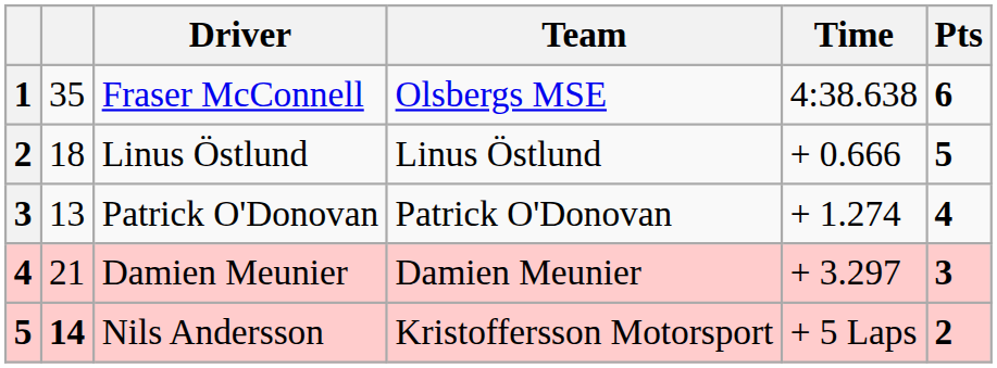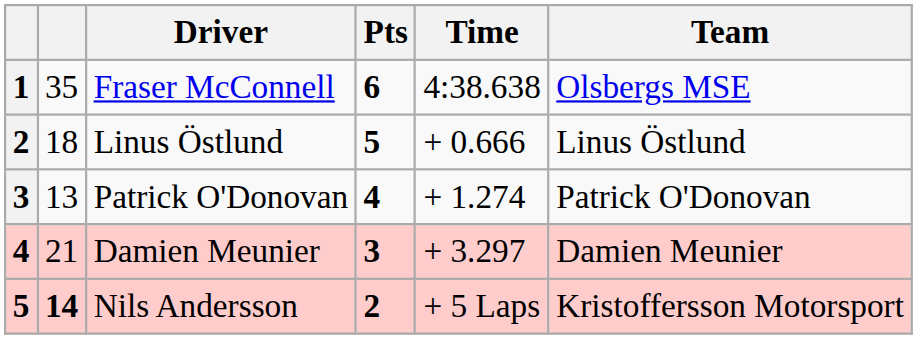columns swapped: Team <-> Pts
